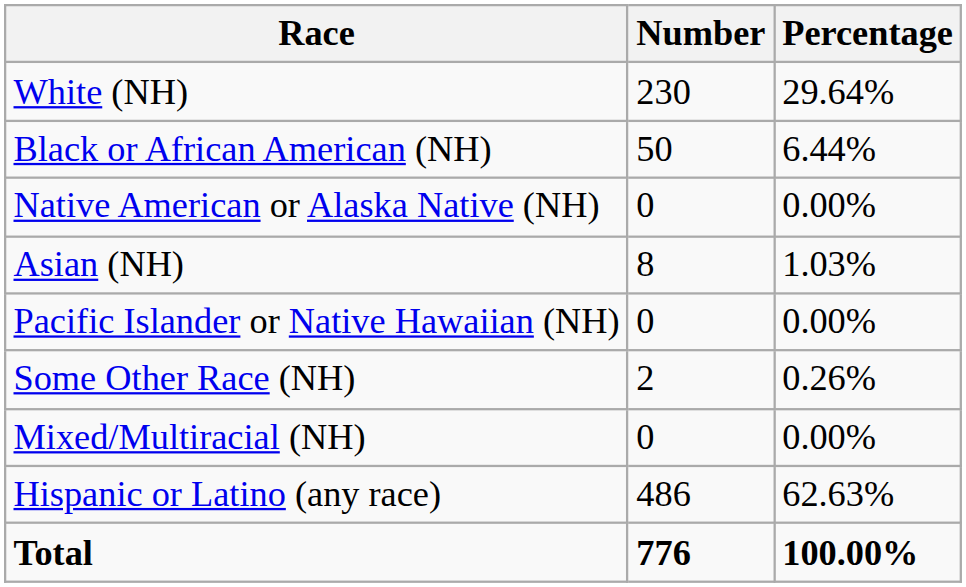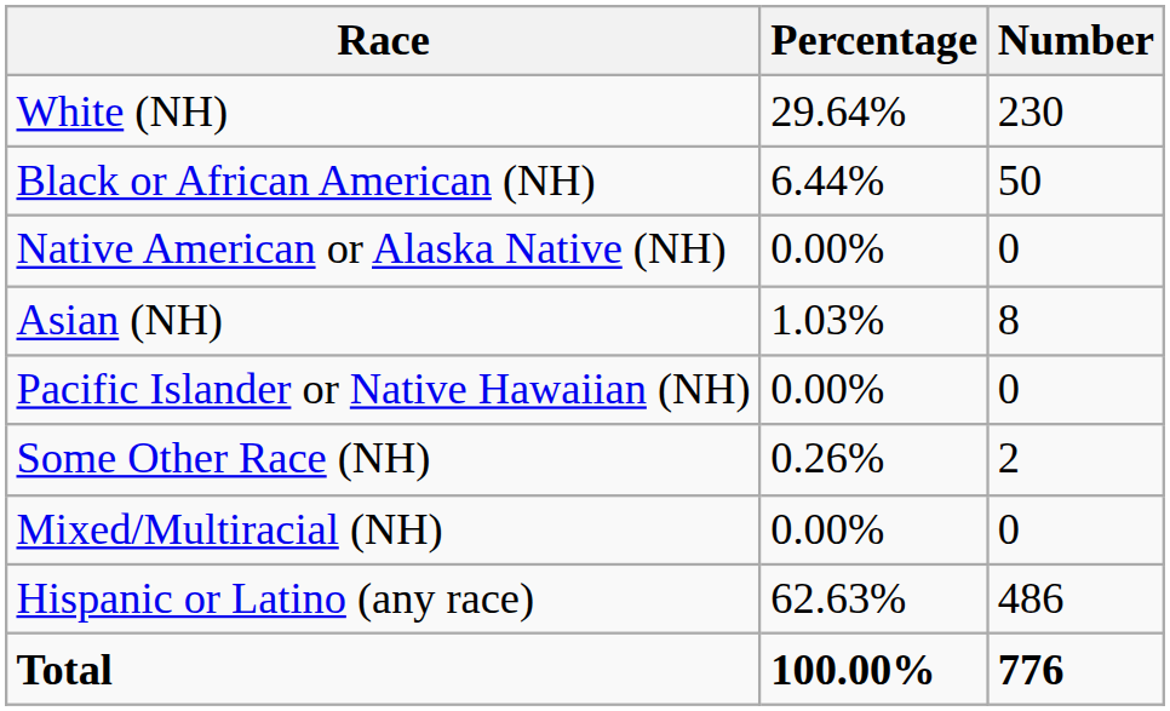columns swapped: Number <-> Percentage
